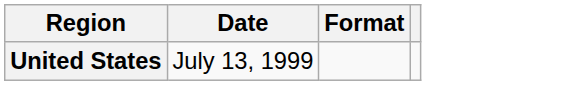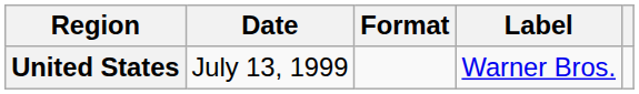+ column: Label | Warner Bros.
